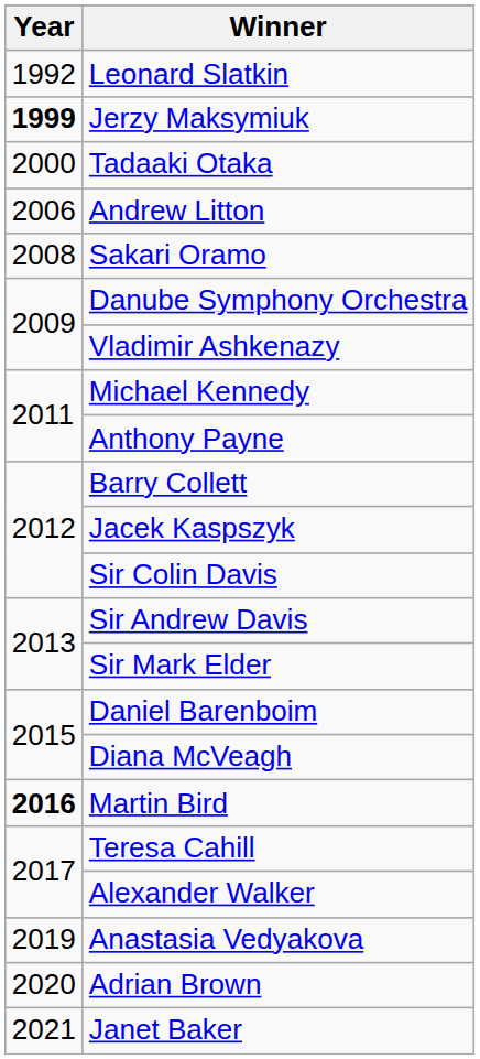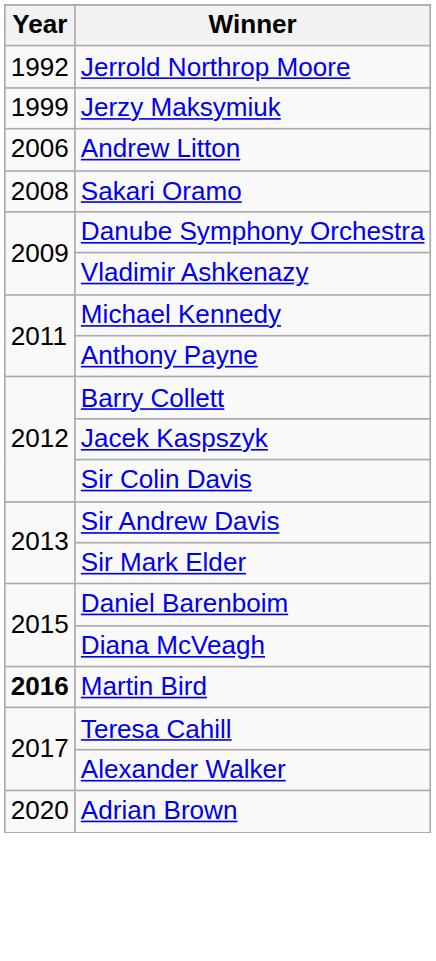+ row: 1992 | Jerrold Northrop Moore
- row: 1992 | Leonard Slatkin
Jerzy Maksymiuk | Year: bold -> normal
- row: 2000 | Tadaaki Otaka
- row: 2019 | Anastasia Vedyakova
- row: 2021 | Janet Baker
